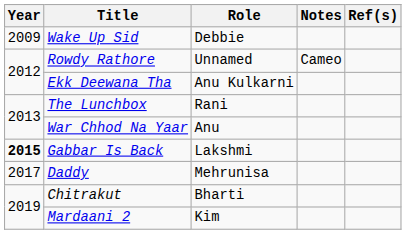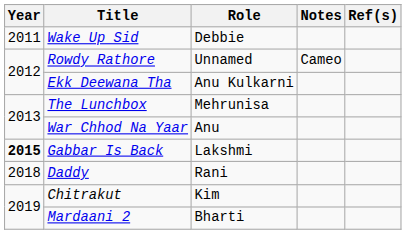Wake Up Sid | Year: 2009 -> 2011
The Lunchbox | Role: Rani -> Mehrunisa
Daddy | Year: 2017 -> 2018
Daddy | Role: Mehrunisa -> Rani
Chitrakut | Role: Bharti -> Kim
Mardaani 2 | Role: Kim -> Bharti
